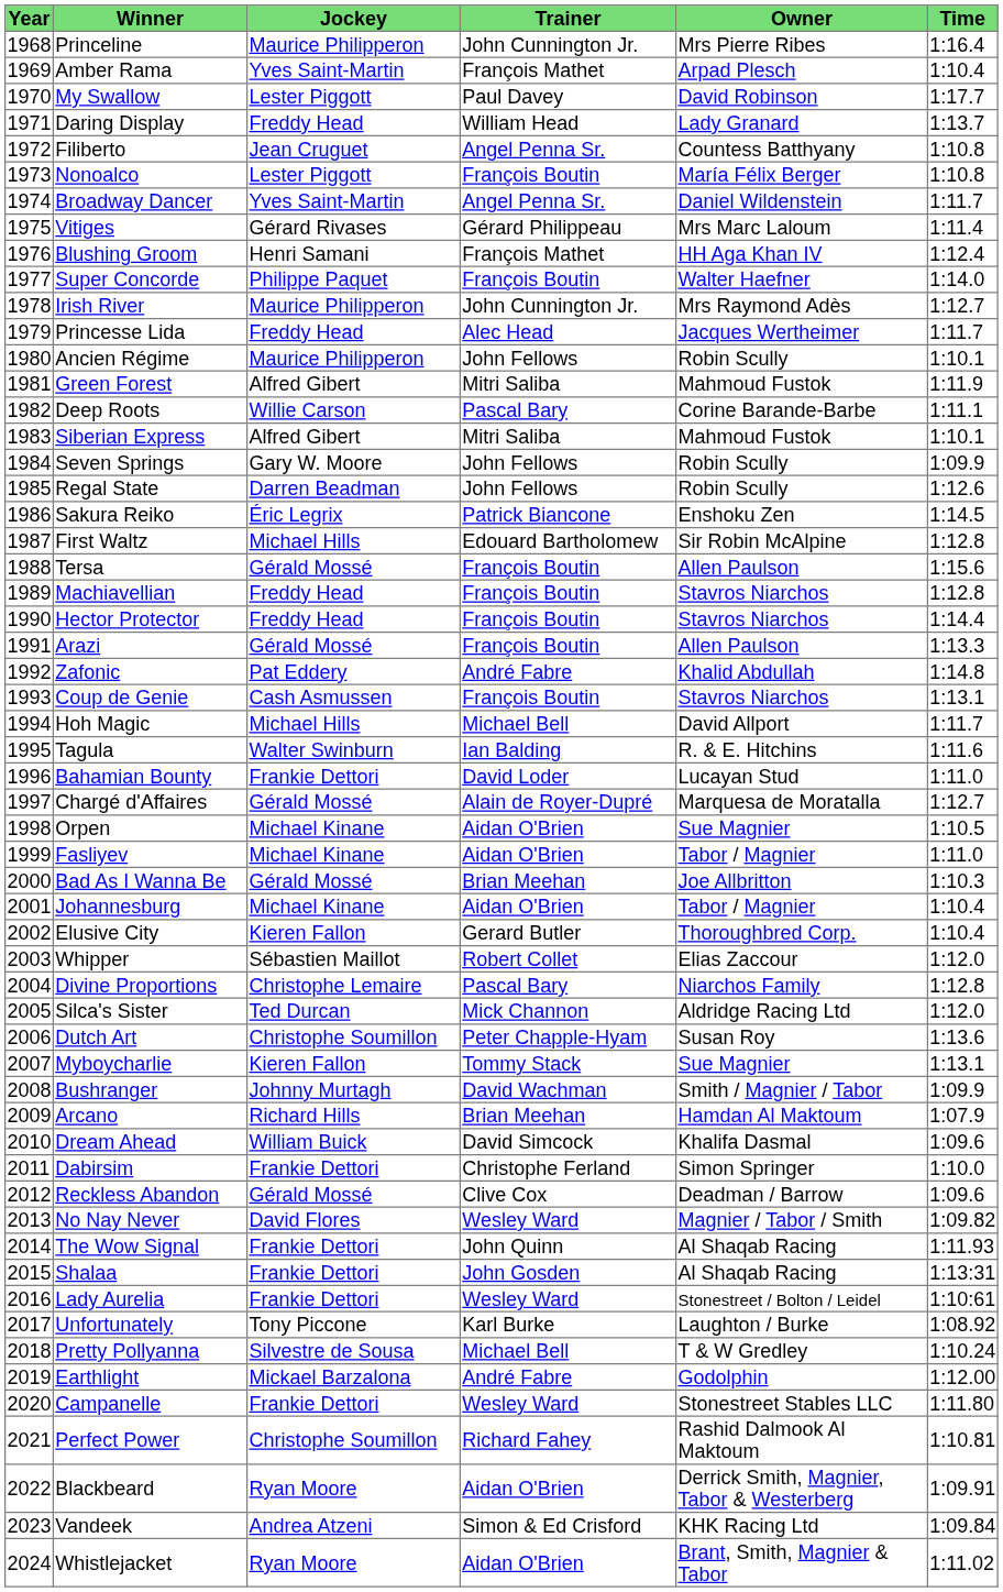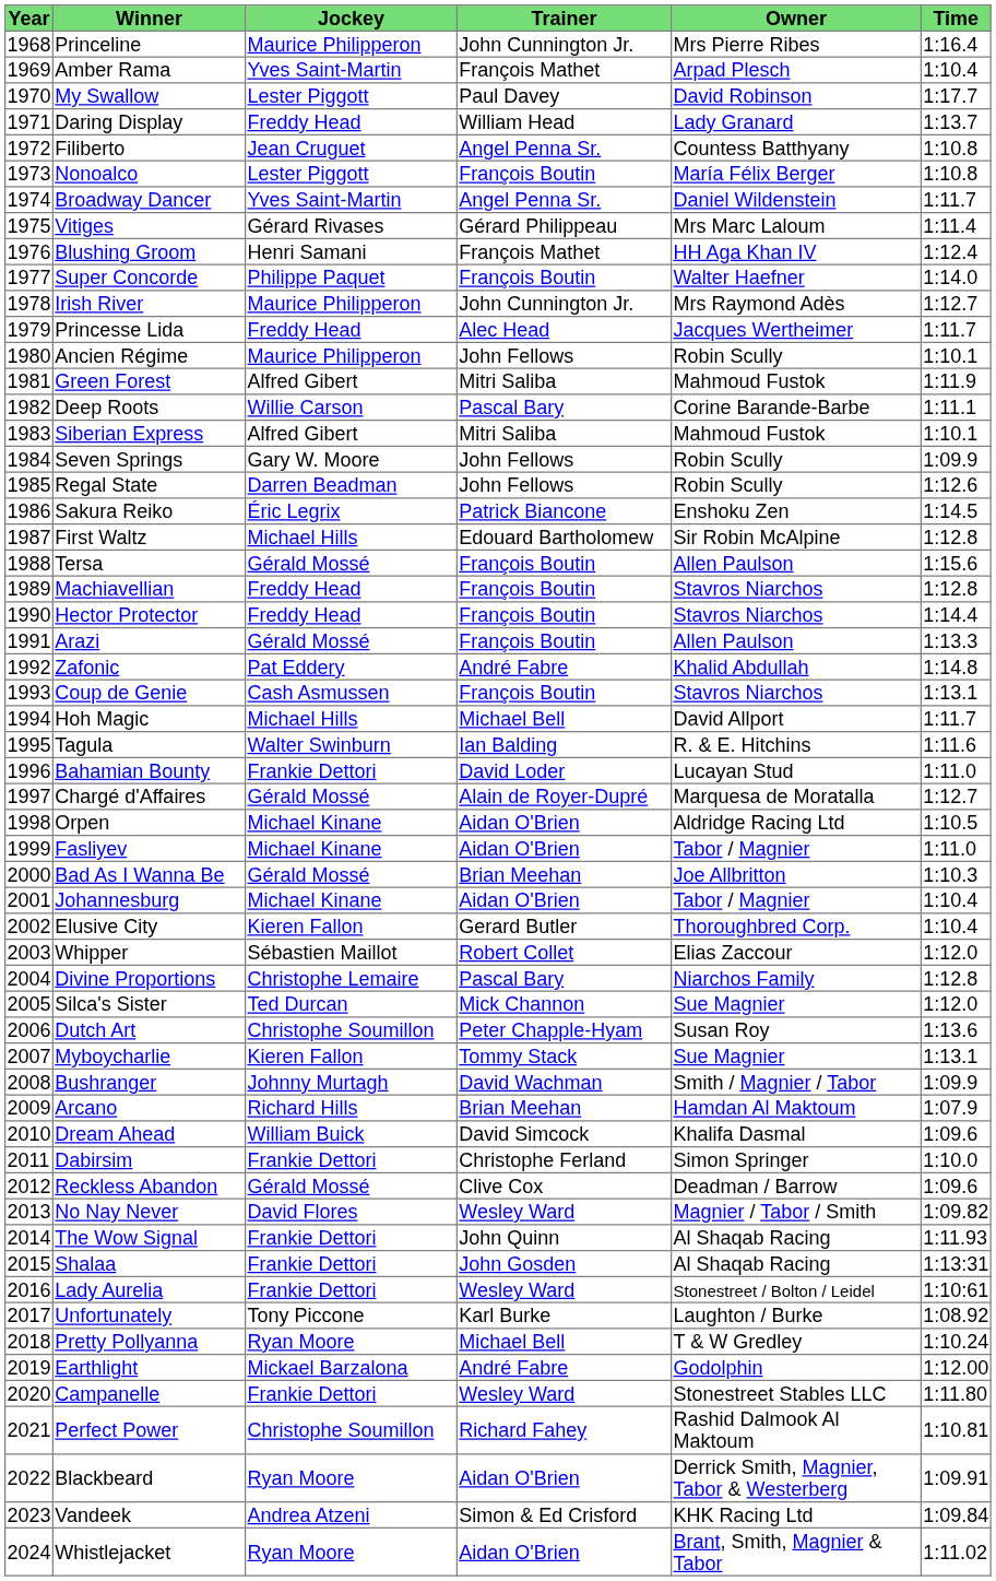Orpen | Owner: Sue Magnier -> Aldridge Racing Ltd
Silca's Sister | Owner: Aldridge Racing Ltd -> Sue Magnier
Pretty Pollyanna | Jockey: Silvestre de Sousa -> Ryan Moore
